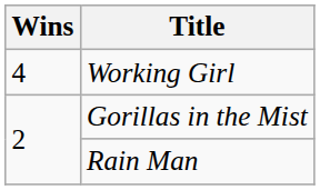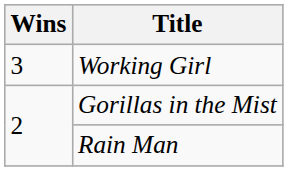Working Girl | Wins: 4 -> 3
